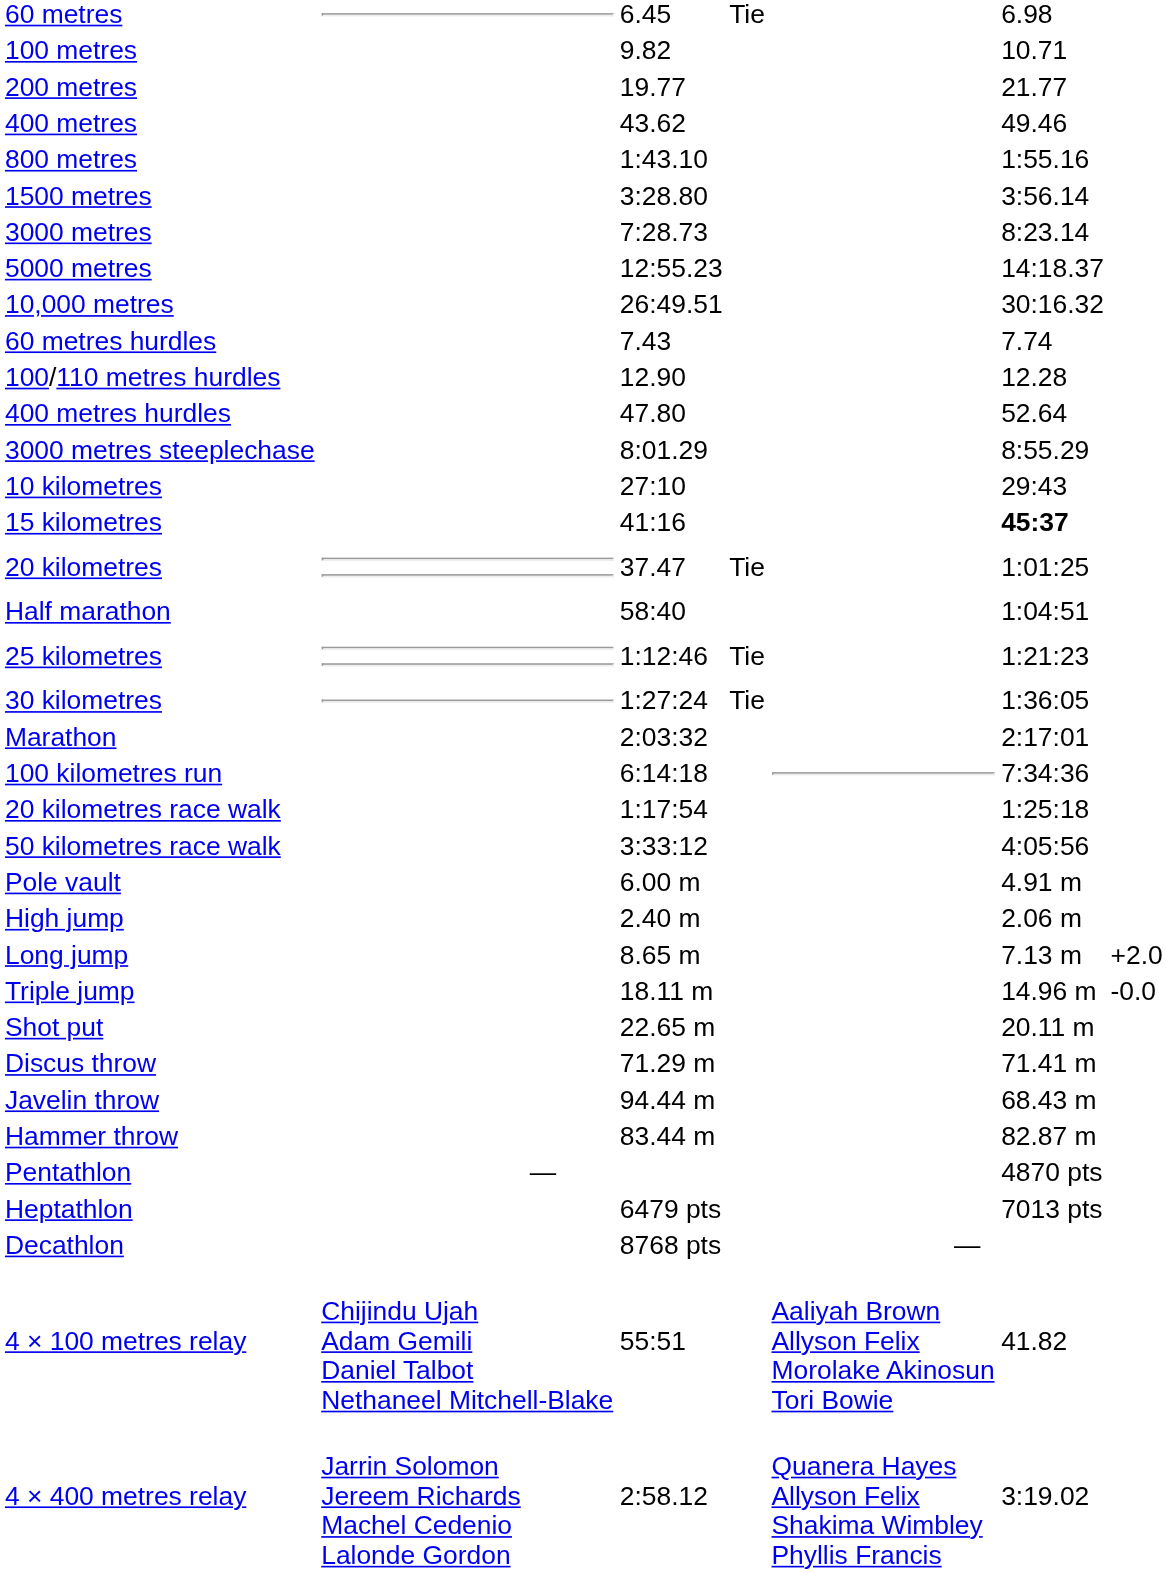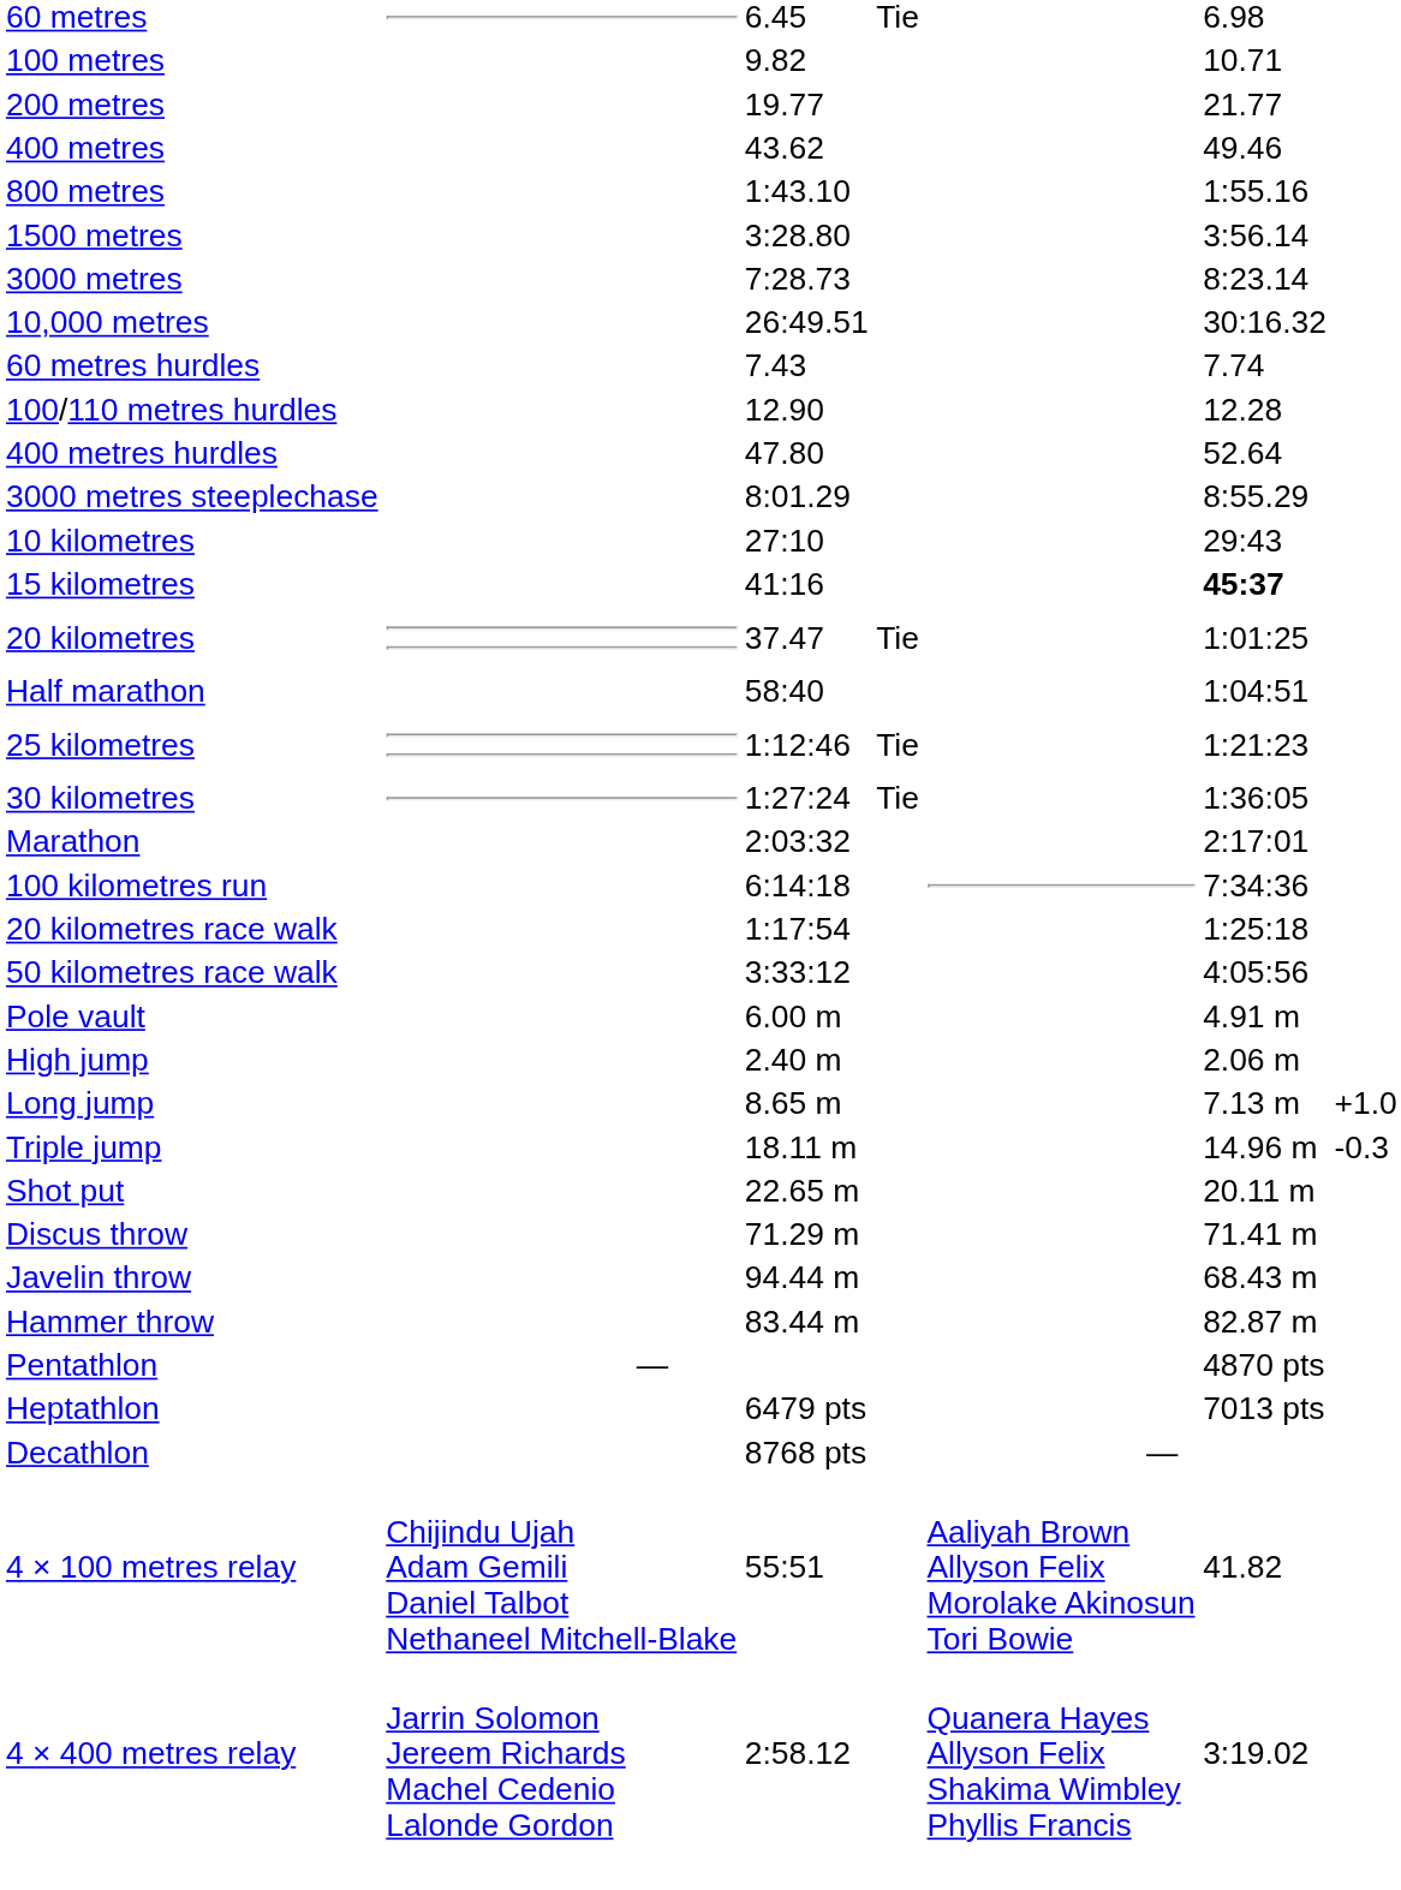- row: 5000 metres | 12:55.23 | 14:18.37
Long jump | column 7: +2.0 -> +1.0
Triple jump | column 7: -0.0 -> -0.3
